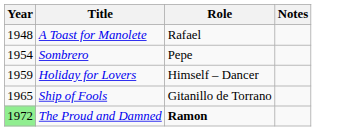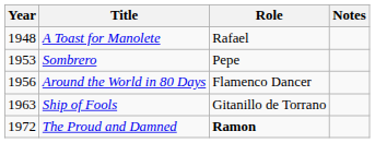Sombrero | Year: 1954 -> 1953
+ row: 1956 | Around the World in 80 Days | Flamenco Dancer
- row: 1959 | Holiday for Lovers | Himself – Dancer
Ship of Fools | Year: 1965 -> 1963
The Proud and Damned | Year: lightgreen background -> no background
